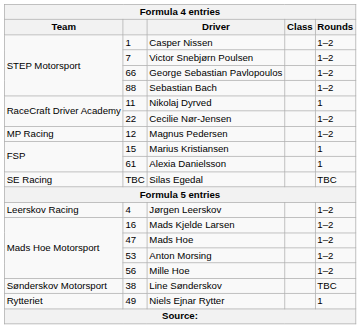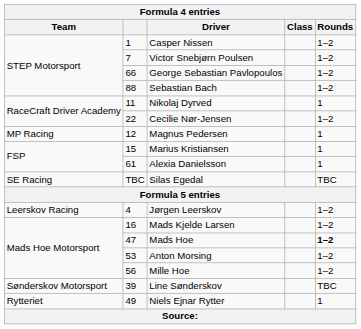Magnus Pedersen | Rounds: 1–2 -> 1
Mads Hoe | Rounds: normal -> bold
Line Sønderskov | column 2: 38 -> 39
